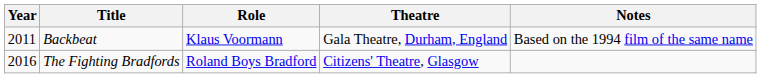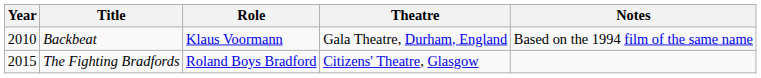Backbeat | Year: 2011 -> 2010
The Fighting Bradfords | Year: 2016 -> 2015
